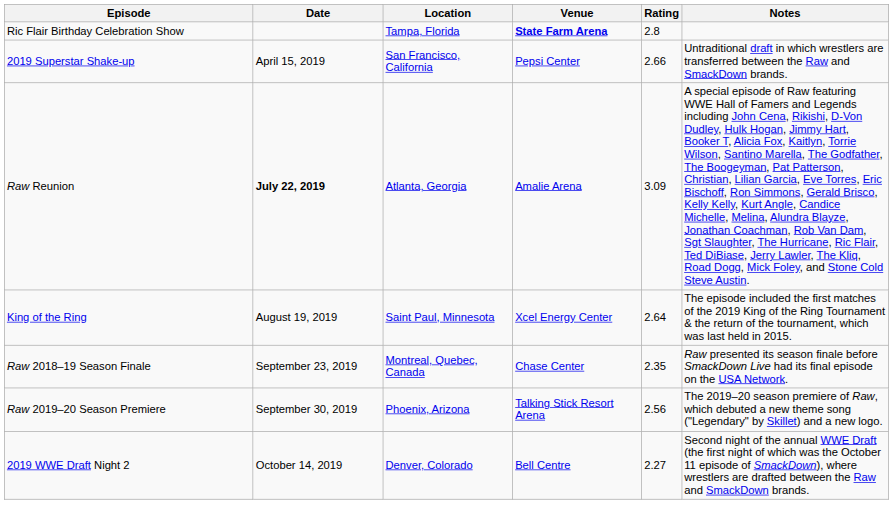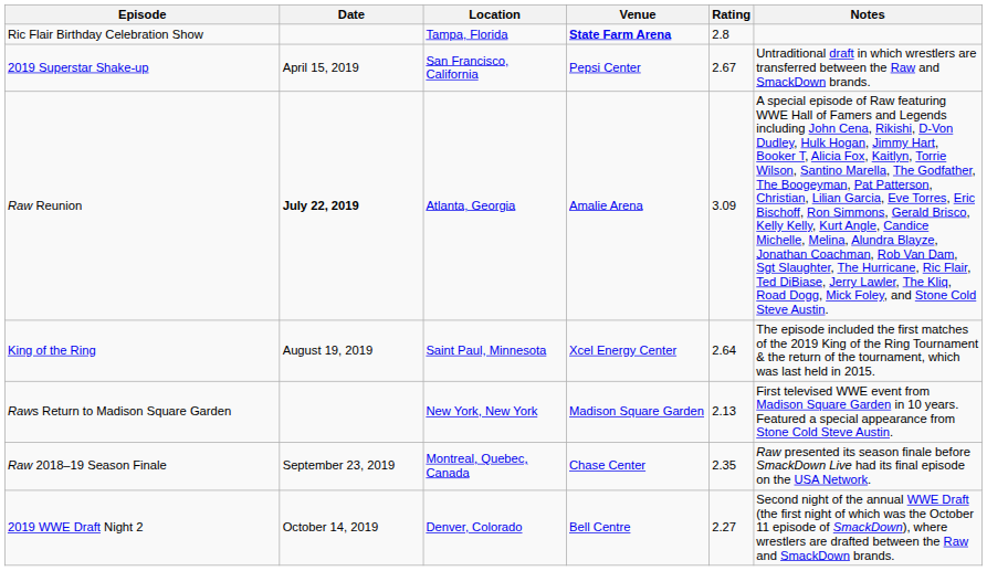2019 Superstar Shake-up | Rating: 2.66 -> 2.67
+ row: Raws Return to Madison Square Garden | New York, New York | Madison Square Garden | 2.13 | First televised WWE event from Madison Square Garden in 10 years. Featured a special appearance from Stone Cold Steve Austin.
- row: Raw 2019–20 Season Premiere | September 30, 2019 | Phoenix, Arizona | Talking Stick Resort Arena | 2.56 | The 2019–20 season premiere of Raw, which debuted a new theme song ("Legendary" by Skillet) and a new logo.
